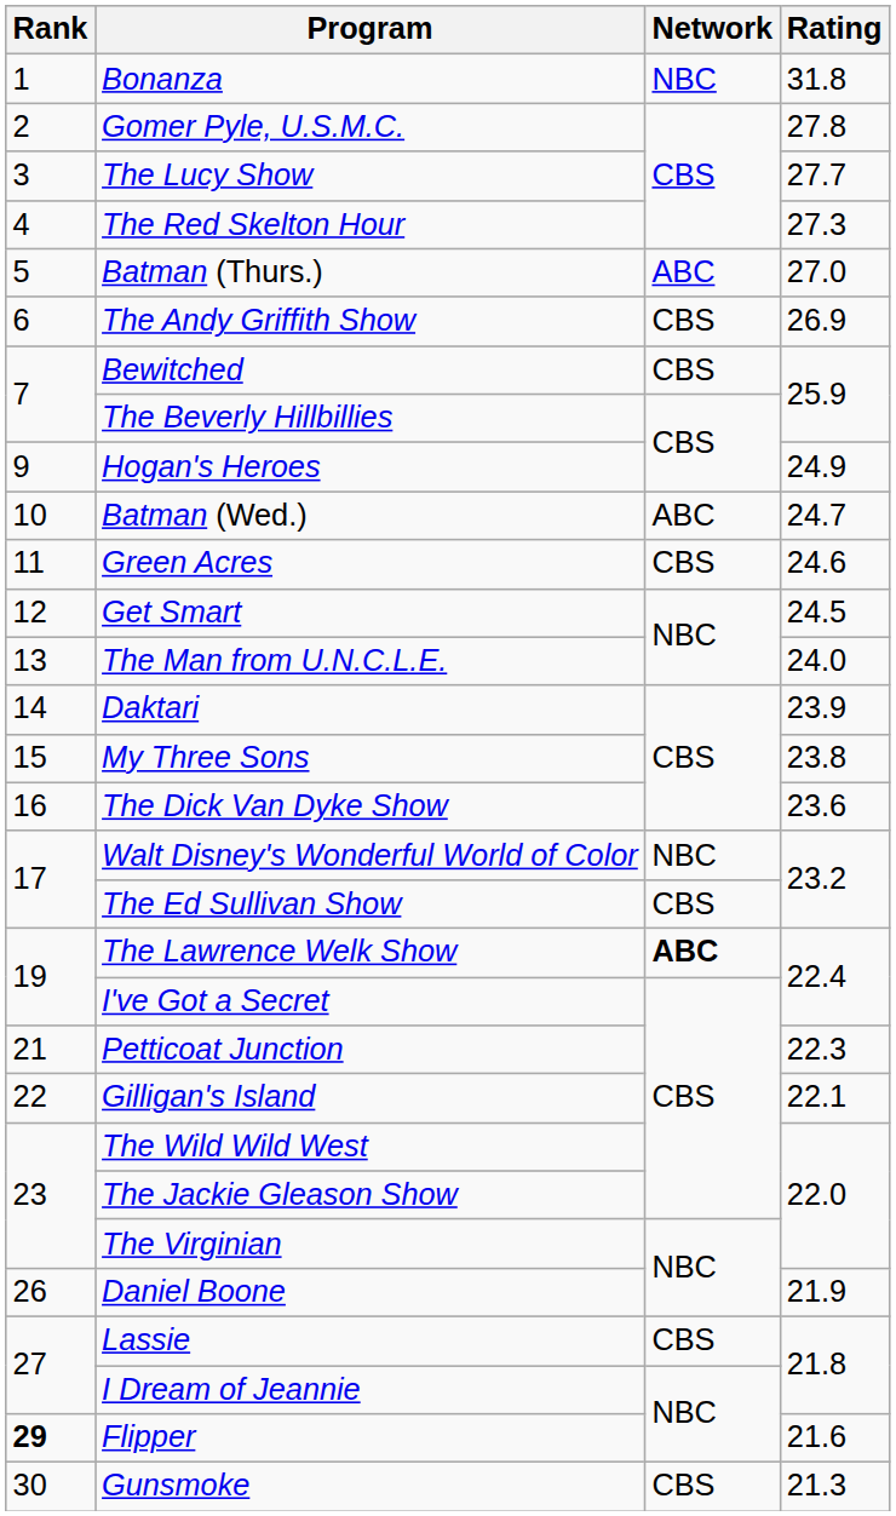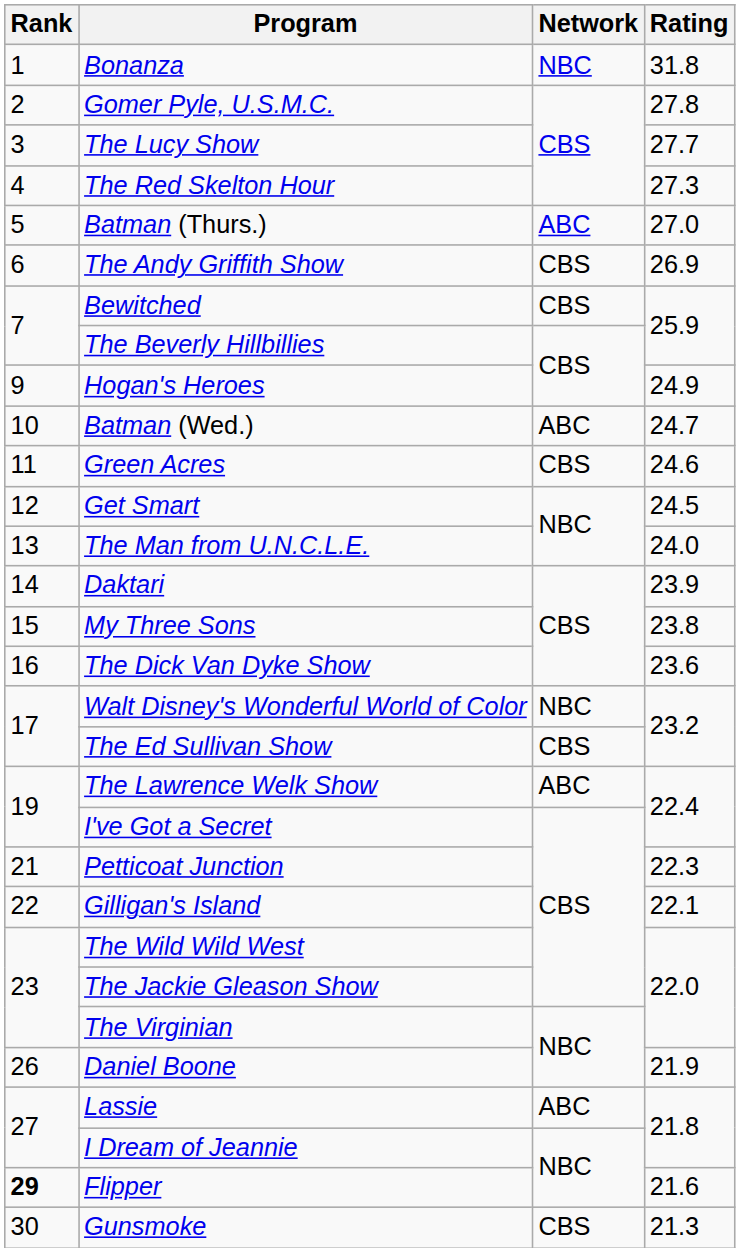The Lawrence Welk Show | Network: bold -> normal
Lassie | Network: CBS -> ABC
